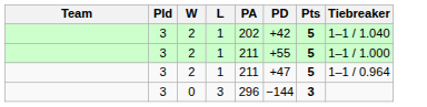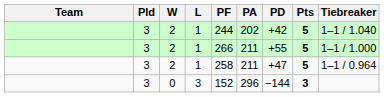+ column: PF | 244 | 266 | 258 | 152
